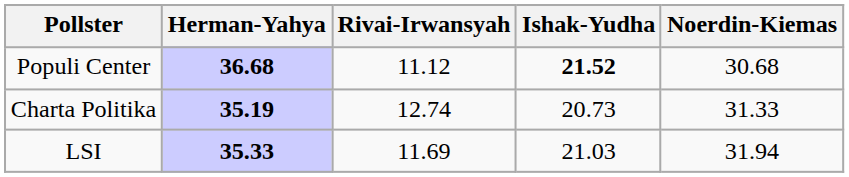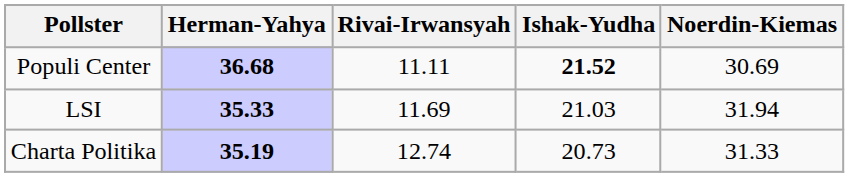Populi Center | Rivai-Irwansyah: 11.12 -> 11.11
Populi Center | Noerdin-Kiemas: 30.68 -> 30.69
rows swapped: LSI <-> Charta Politika
